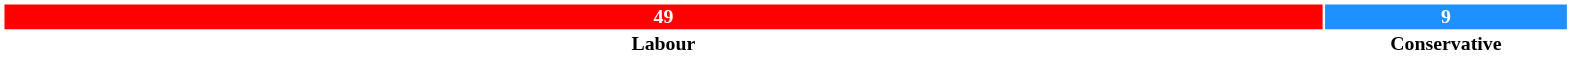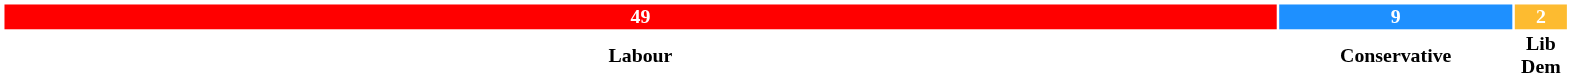+ column: 2 | Lib Dem
